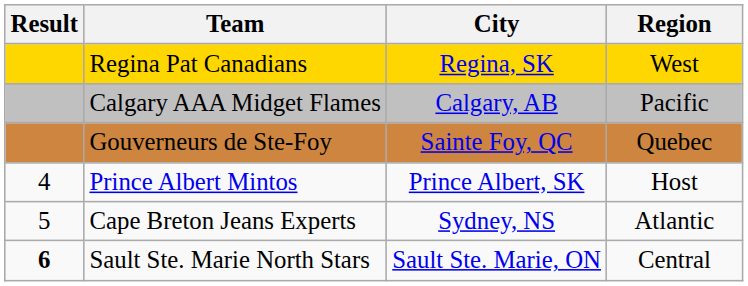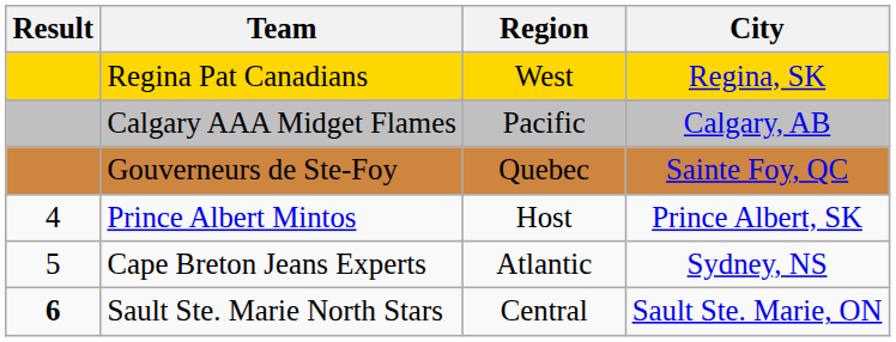columns swapped: Region <-> City
